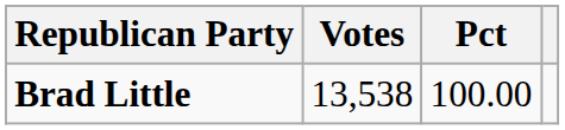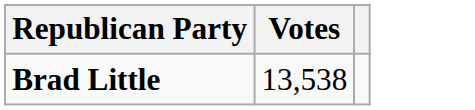- column: Pct | 100.00
